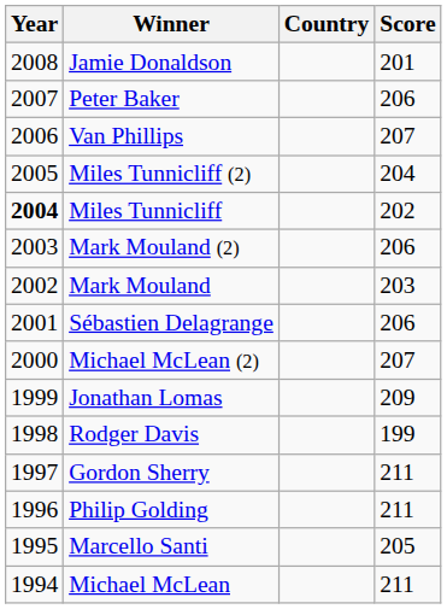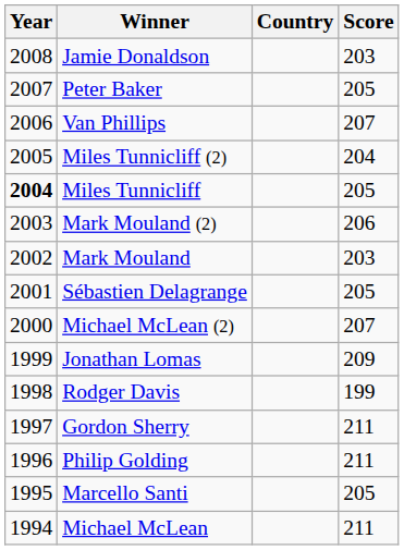Jamie Donaldson | Score: 201 -> 203
Peter Baker | Score: 206 -> 205
Miles Tunnicliff | Score: 202 -> 205
Sébastien Delagrange | Score: 206 -> 205
